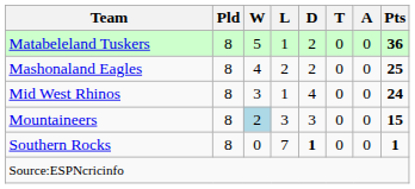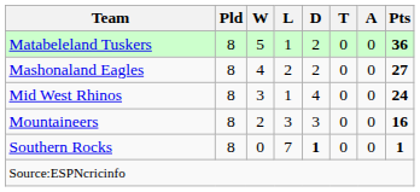Mashonaland Eagles | Pts: 25 -> 27
Mountaineers | W: lightblue background -> no background
Mountaineers | Pts: 15 -> 16
